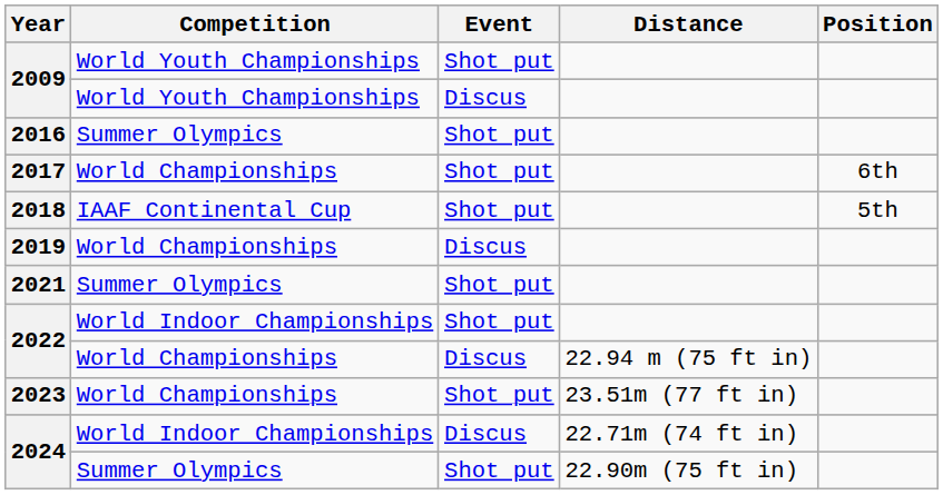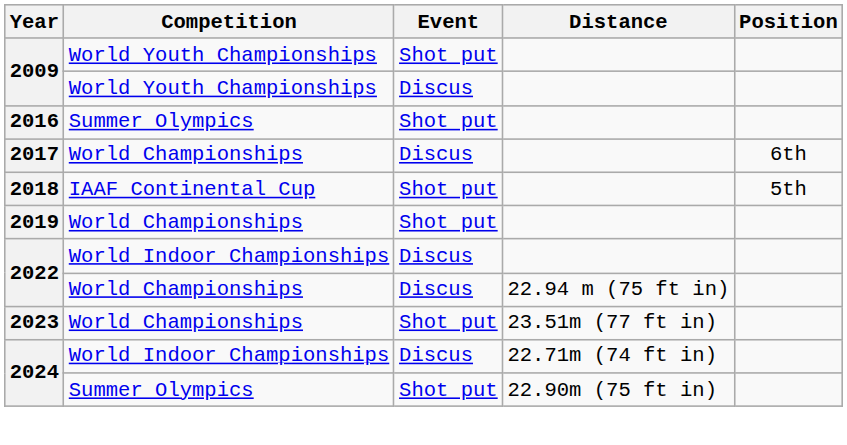2017 | Event: Shot put -> Discus
2019 | Event: Discus -> Shot put
- row: 2021 | Summer Olympics | Shot put
2022 / World Indoor Championships | Event: Shot put -> Discus
